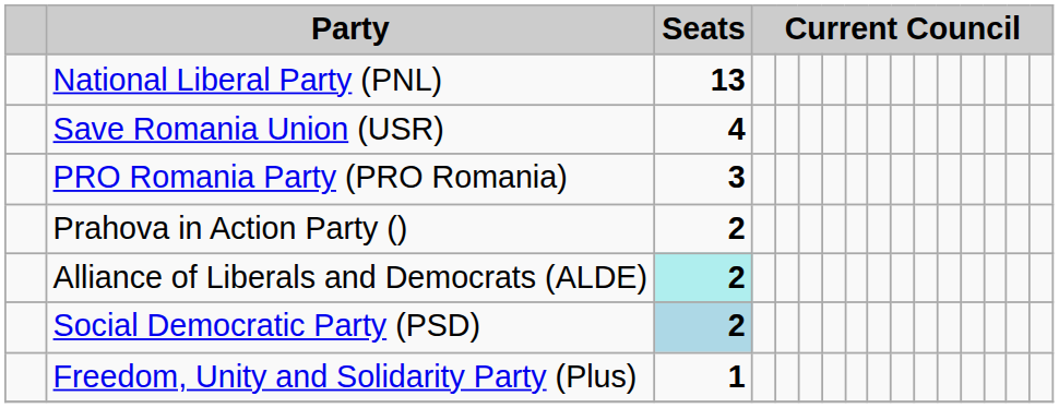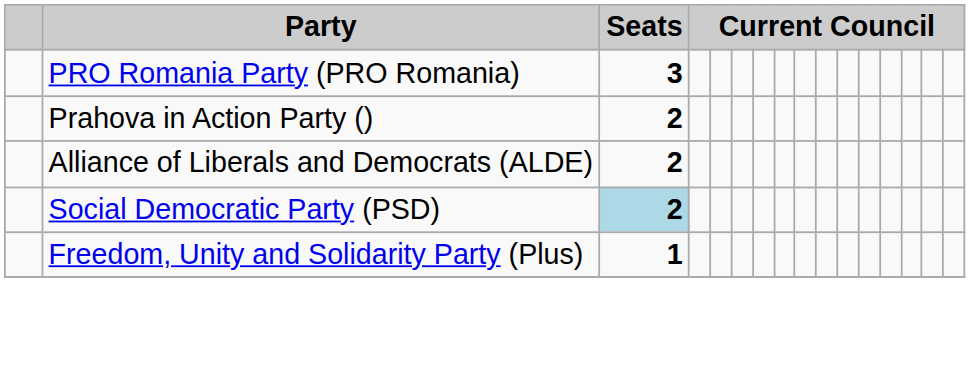- row: National Liberal Party (PNL) | 13
- row: Save Romania Union (USR) | 4
Alliance of Liberals and Democrats (ALDE) | Seats: paleturquoise background -> no background
